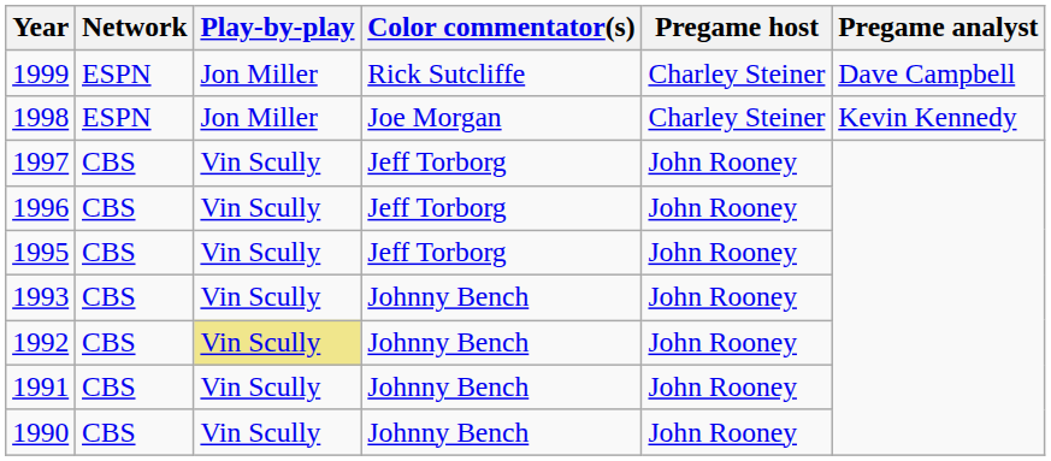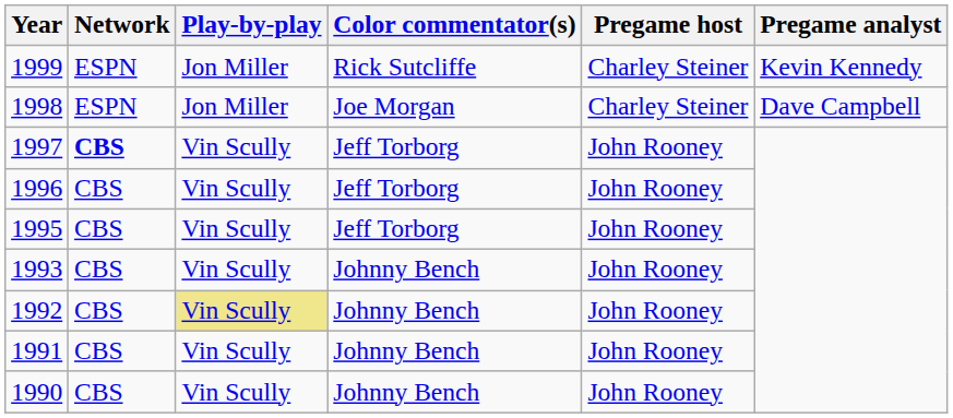1999 | Pregame analyst: Dave Campbell -> Kevin Kennedy
1998 | Pregame analyst: Kevin Kennedy -> Dave Campbell
1997 | Network: normal -> bold
